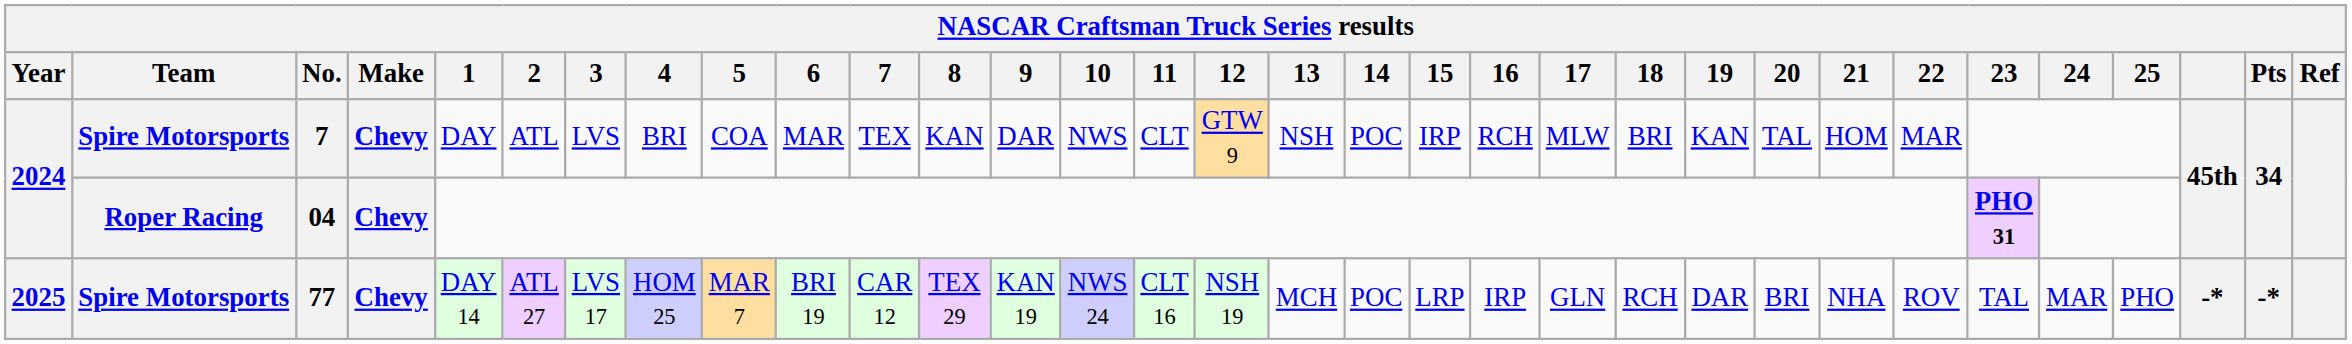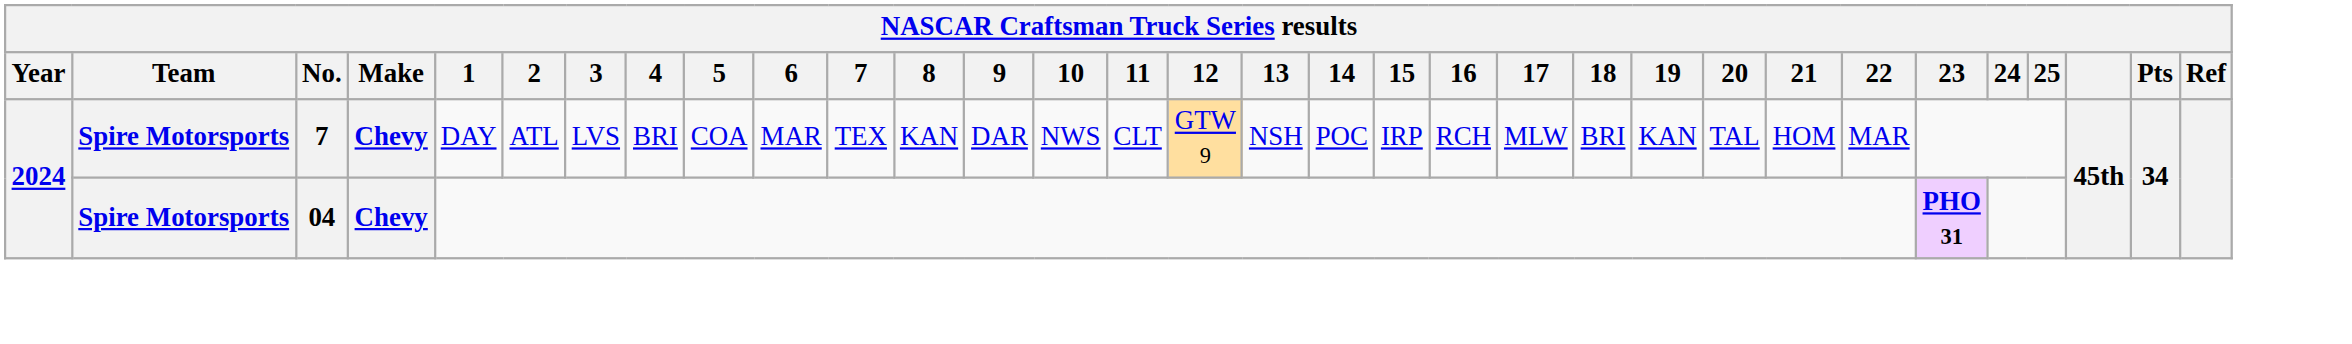04 | Team: Roper Racing -> Spire Motorsports
- row: 2025 | Spire Motorsports | 77 | Chevy | DAY 14 | ATL 27 | LVS 17 | HOM 25 | MAR 7 | BRI 19 | CAR 12 | TEX 29 | KAN 19 | NWS 24 | CLT 16 | NSH 19 | MCH | POC | LRP | IRP | GLN | RCH | DAR | BRI | NHA | ROV | TAL | MAR | PHO | -* | -*
